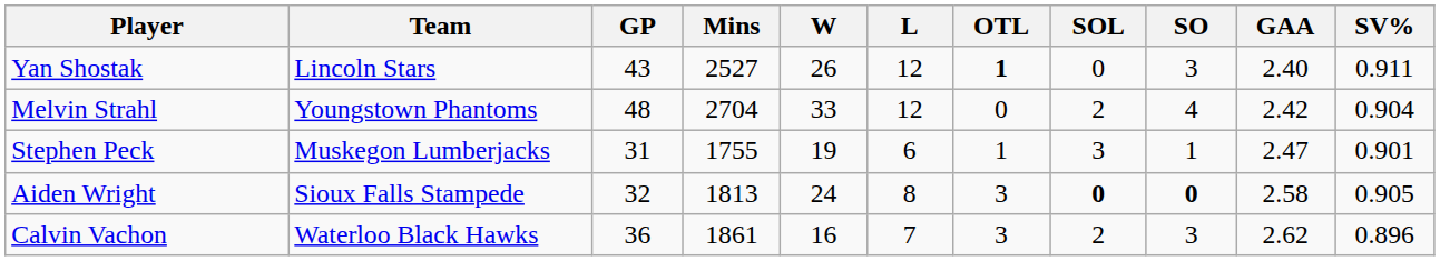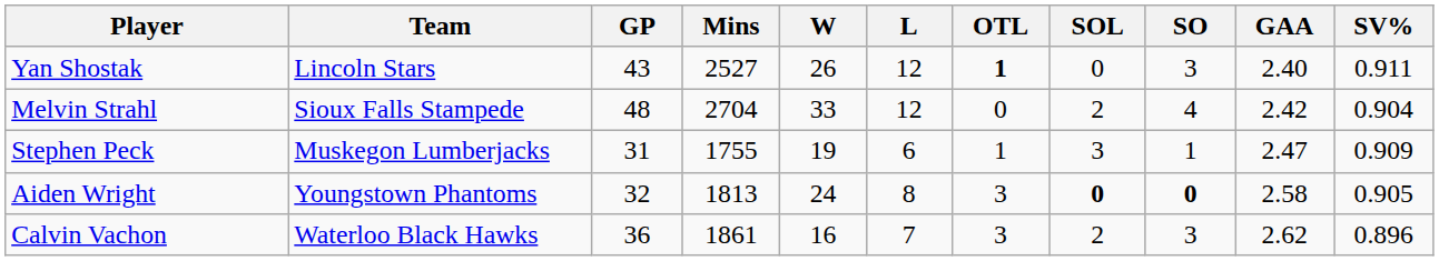Melvin Strahl | Team: Youngstown Phantoms -> Sioux Falls Stampede
Stephen Peck | SV%: 0.901 -> 0.909
Aiden Wright | Team: Sioux Falls Stampede -> Youngstown Phantoms
